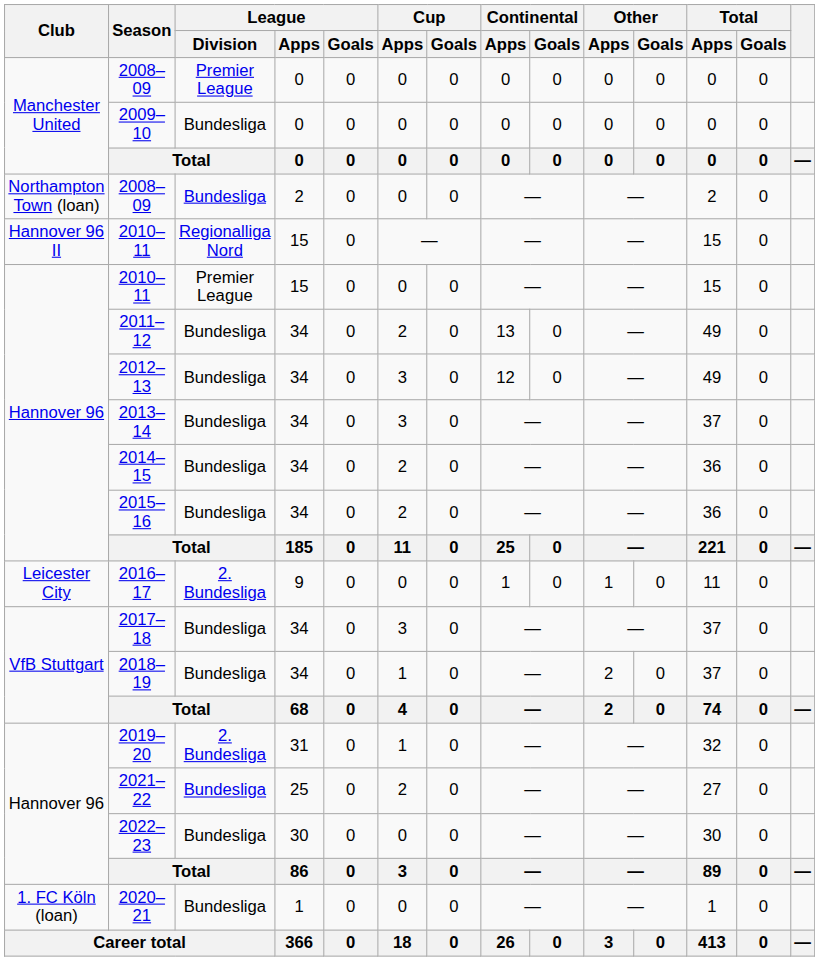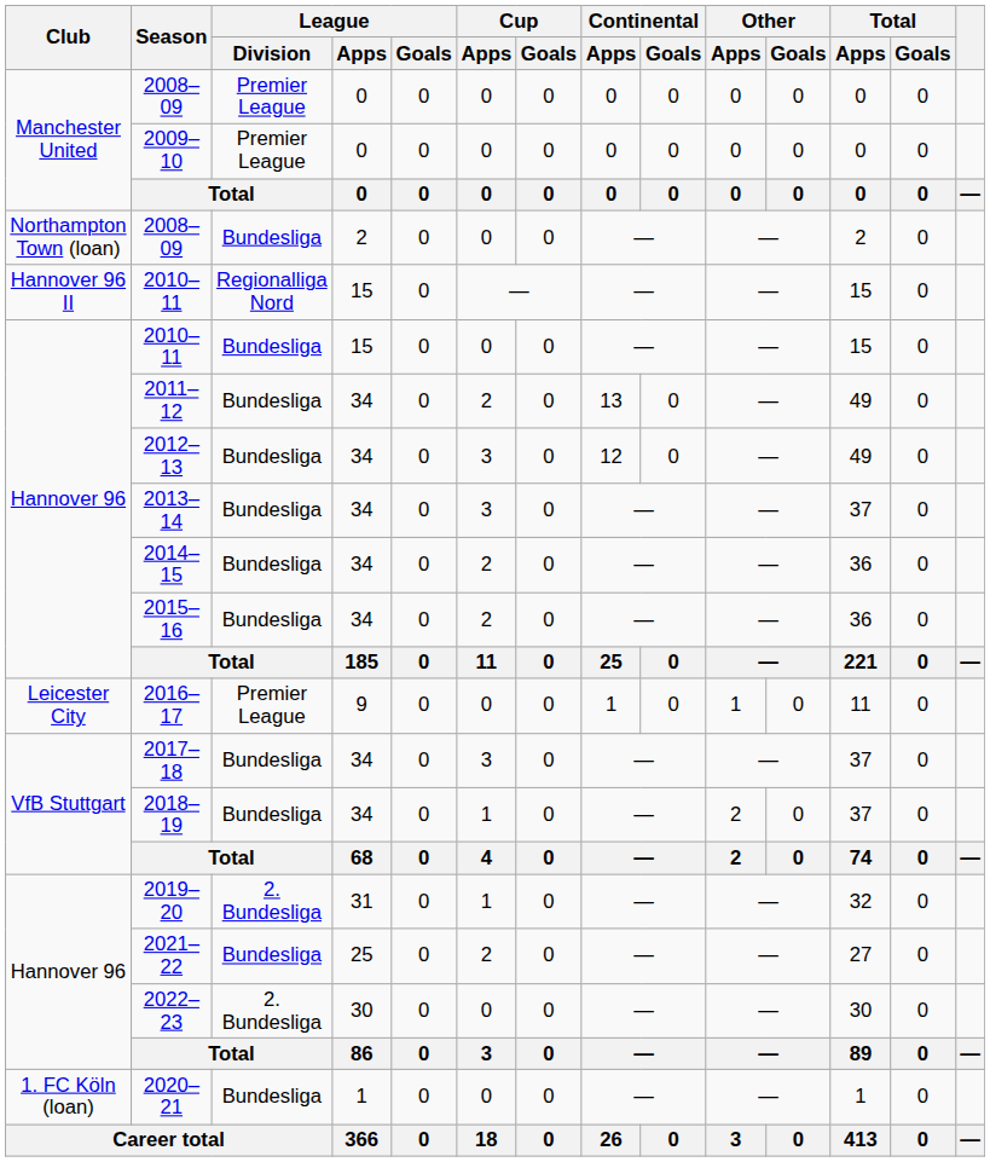2009–10 | League / Division: Bundesliga -> Premier League
Hannover 96 / 2010–11 | League / Division: Premier League -> Bundesliga
2016–17 | League / Division: 2. Bundesliga -> Premier League
2022–23 | League / Division: Bundesliga -> 2. Bundesliga
